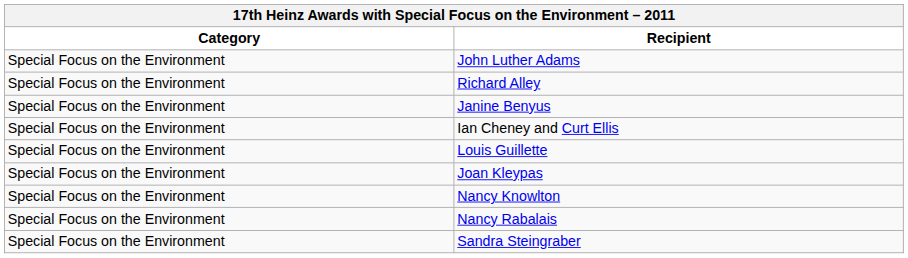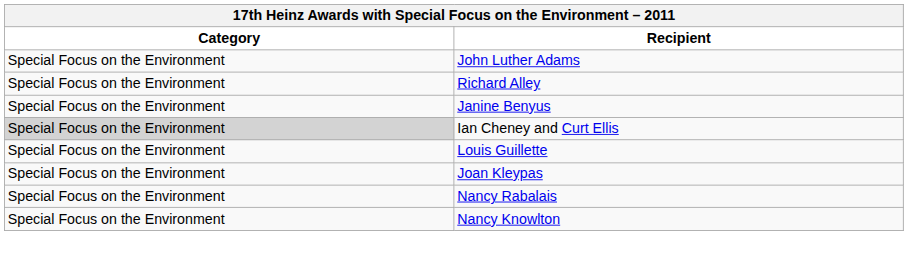Ian Cheney and Curt Ellis | Category: no background -> lightgrey background
rows swapped: Nancy Knowlton <-> Nancy Rabalais
- row: Special Focus on the Environment | Sandra Steingraber
